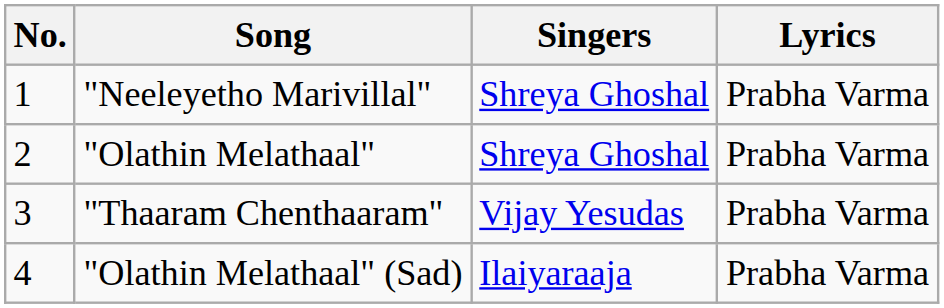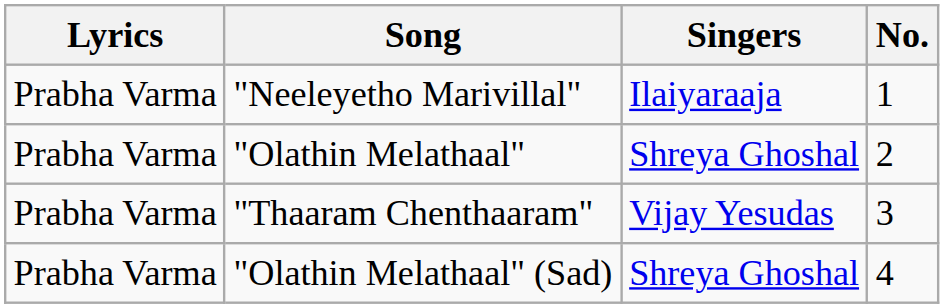columns swapped: No. <-> Lyrics
"Neeleyetho Marivillal" | Singers: Shreya Ghoshal -> Ilaiyaraaja
"Olathin Melathaal" (Sad) | Singers: Ilaiyaraaja -> Shreya Ghoshal
